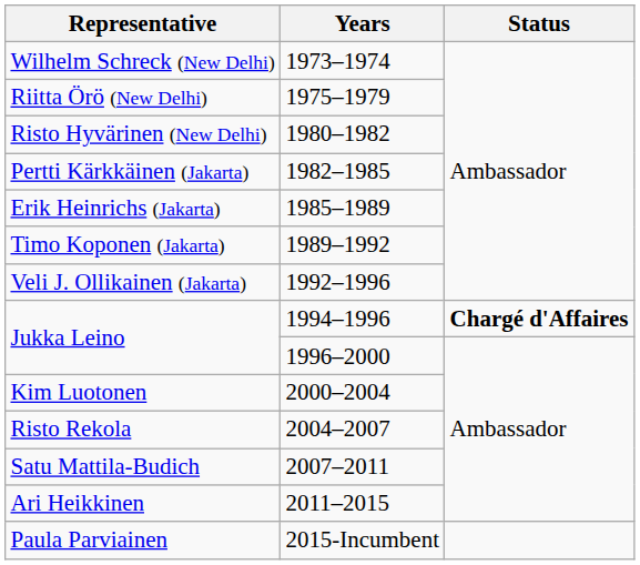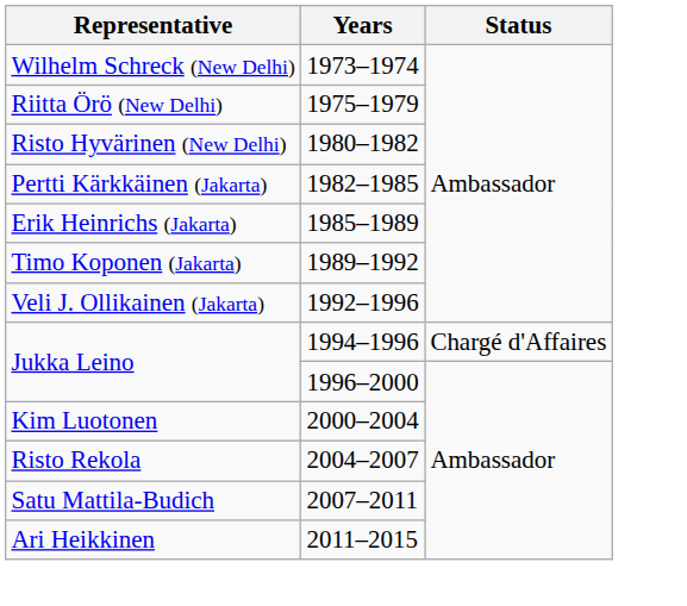Jukka Leino / 1994–1996 | Status: bold -> normal
- row: Paula Parviainen | 2015-Incumbent
